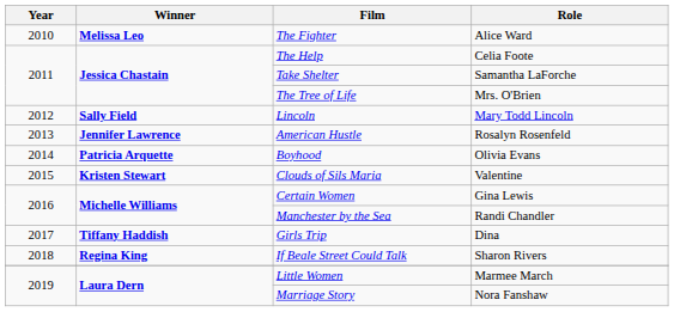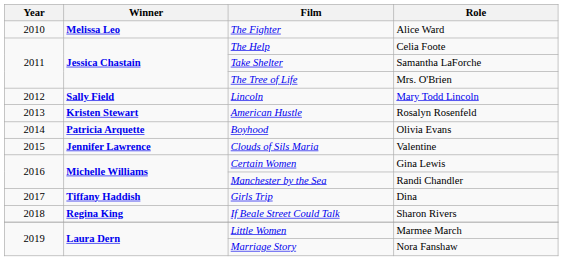American Hustle | Winner: Jennifer Lawrence -> Kristen Stewart
Clouds of Sils Maria | Winner: Kristen Stewart -> Jennifer Lawrence
